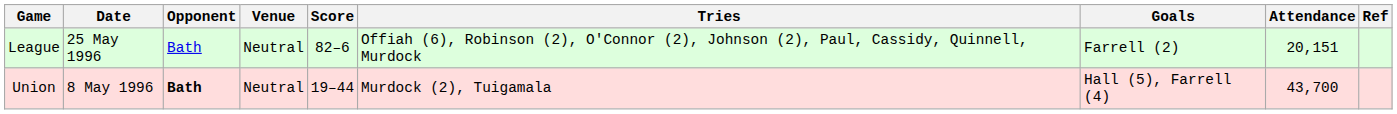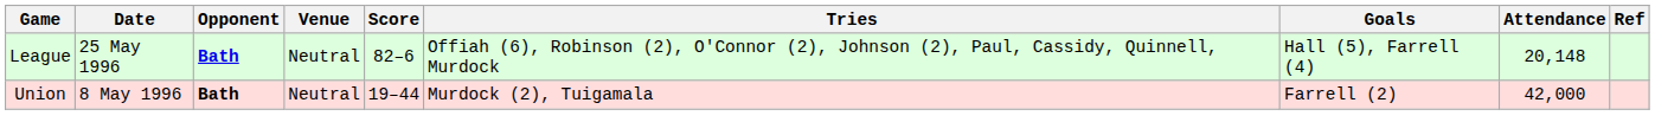League | Opponent: normal -> bold
League | Goals: Farrell (2) -> Hall (5), Farrell (4)
League | Attendance: 20,151 -> 20,148
Union | Goals: Hall (5), Farrell (4) -> Farrell (2)
Union | Attendance: 43,700 -> 42,000
